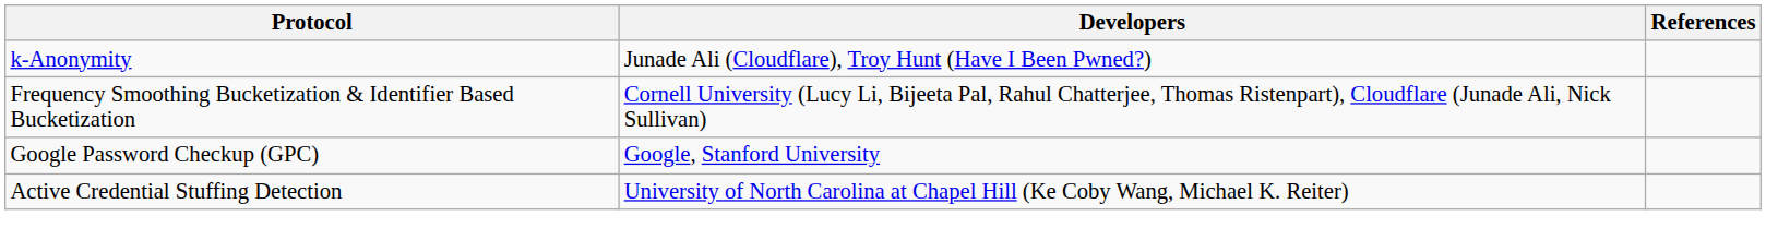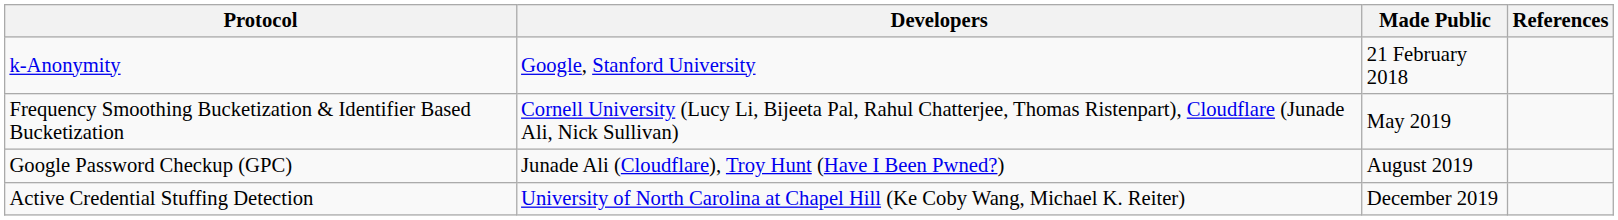+ column: Made Public | 21 February 2018 | May 2019 | August 2019 | December 2019
k-Anonymity | Developers: Junade Ali (Cloudflare), Troy Hunt (Have I Been Pwned?) -> Google, Stanford University
Google Password Checkup (GPC) | Developers: Google, Stanford University -> Junade Ali (Cloudflare), Troy Hunt (Have I Been Pwned?)
